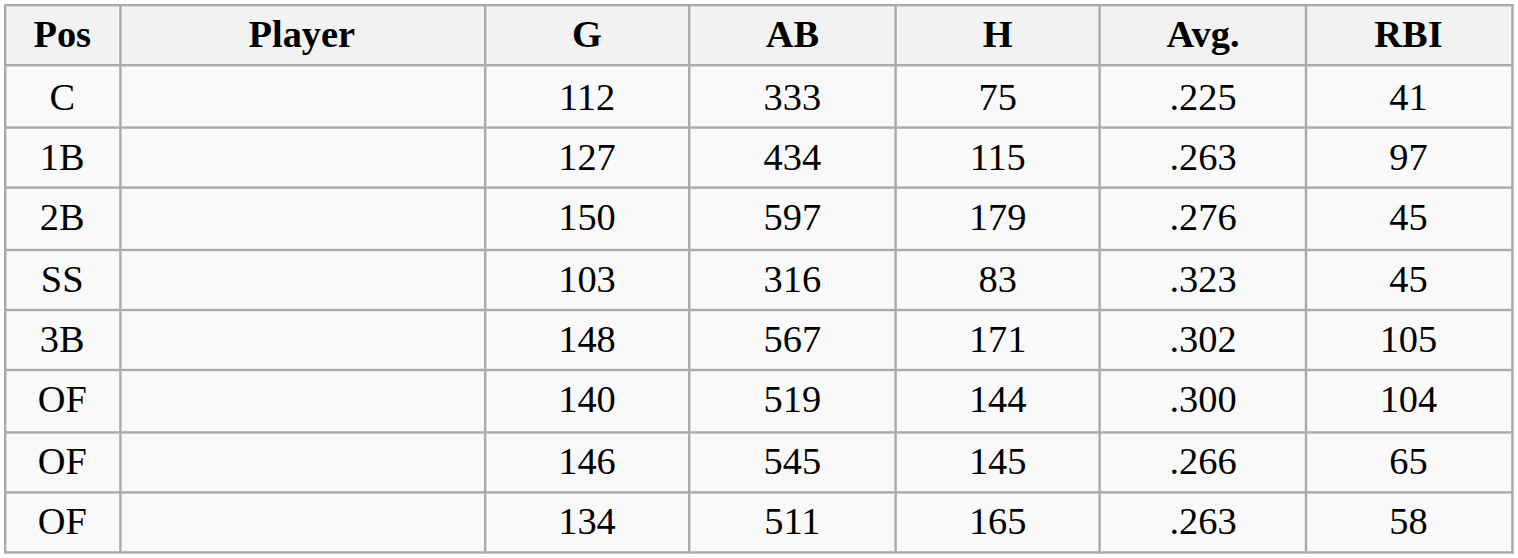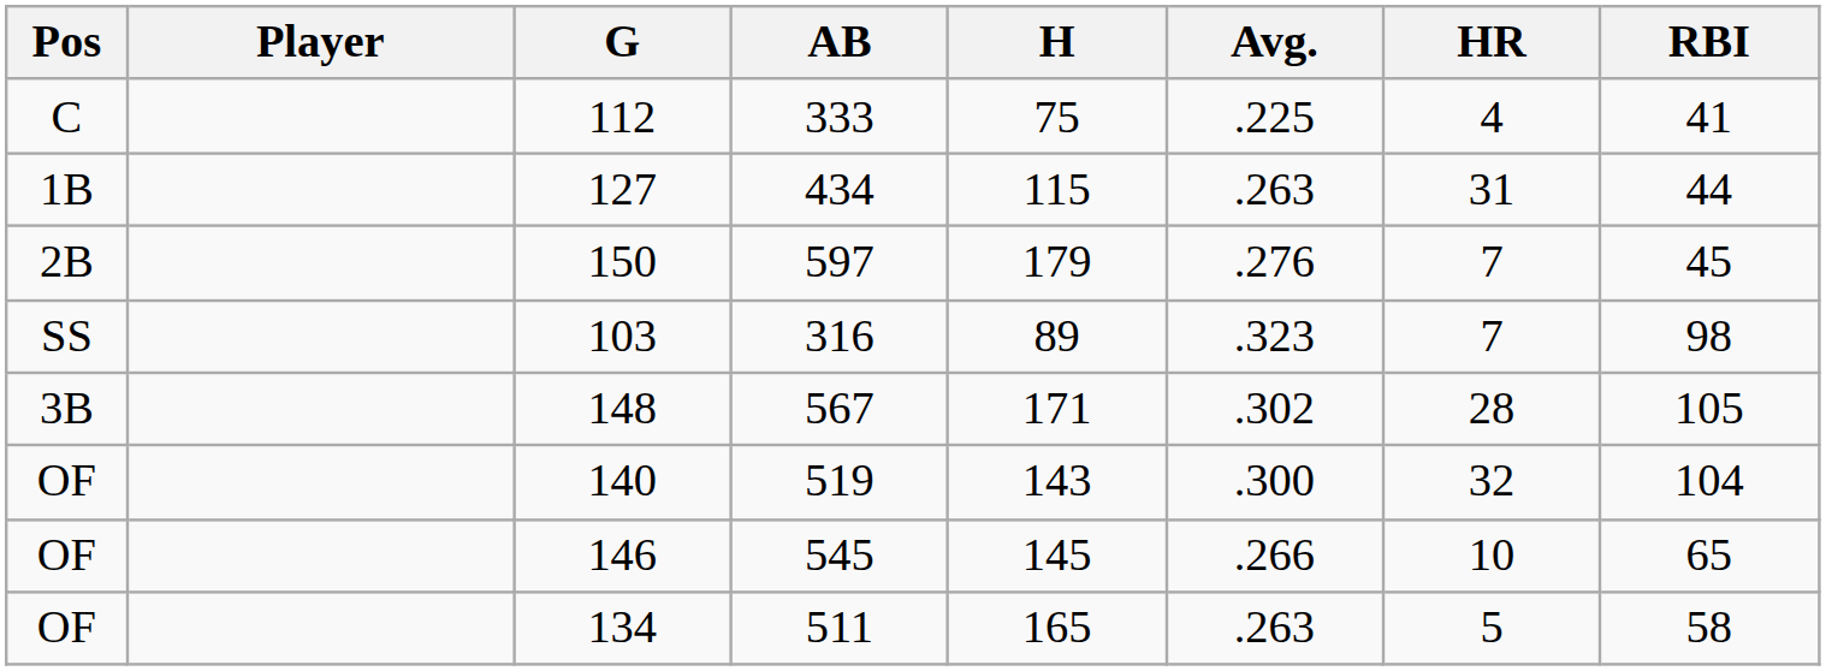+ column: HR | 4 | 31 | 7 | 7 | 28 | 32 | 10 | 5
127 | RBI: 97 -> 44
103 | H: 83 -> 89
103 | RBI: 45 -> 98
140 | H: 144 -> 143
